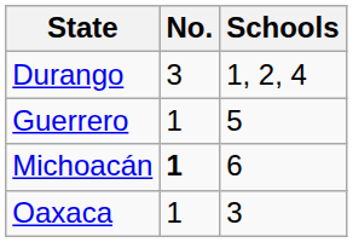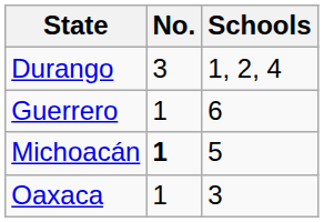Guerrero | Schools: 5 -> 6
Michoacán | Schools: 6 -> 5
